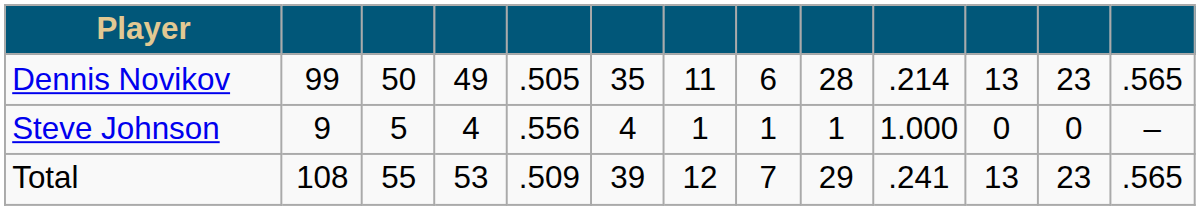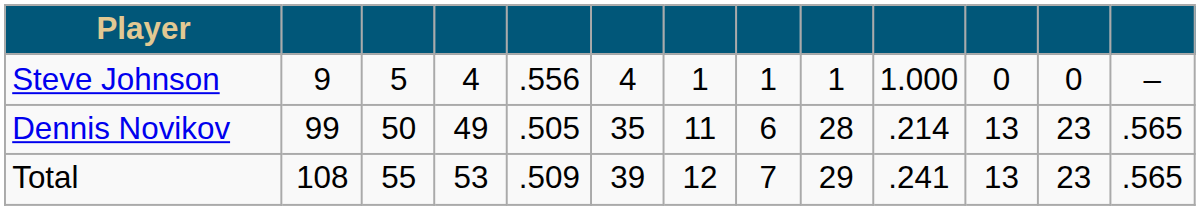rows swapped: Dennis Novikov <-> Steve Johnson
